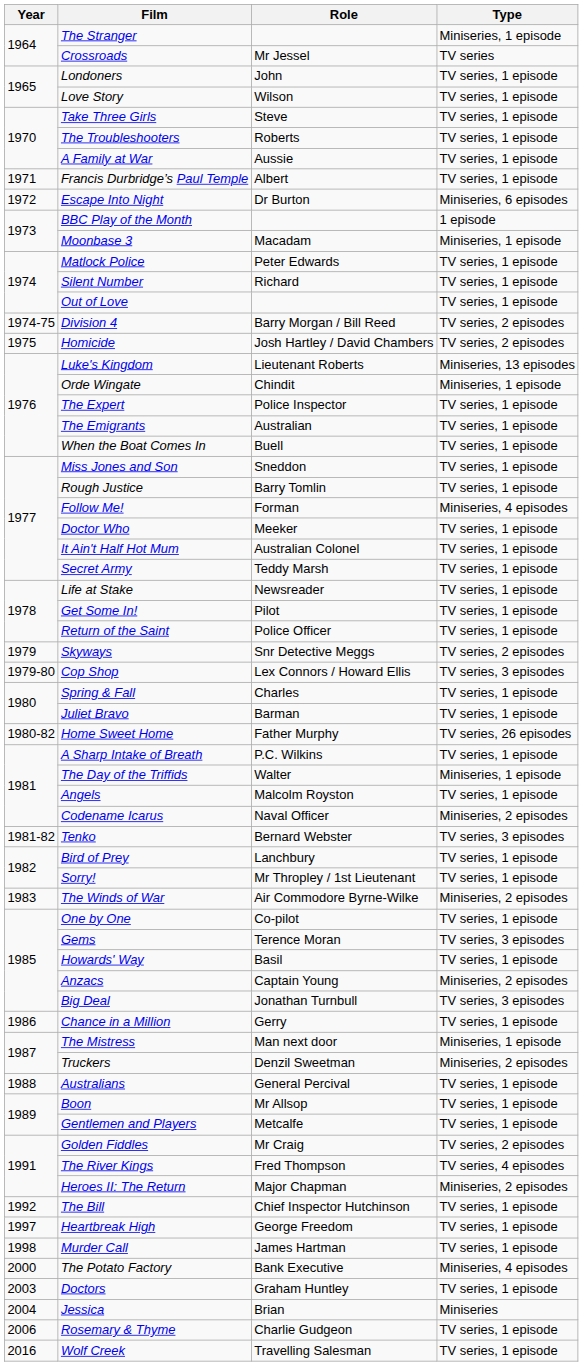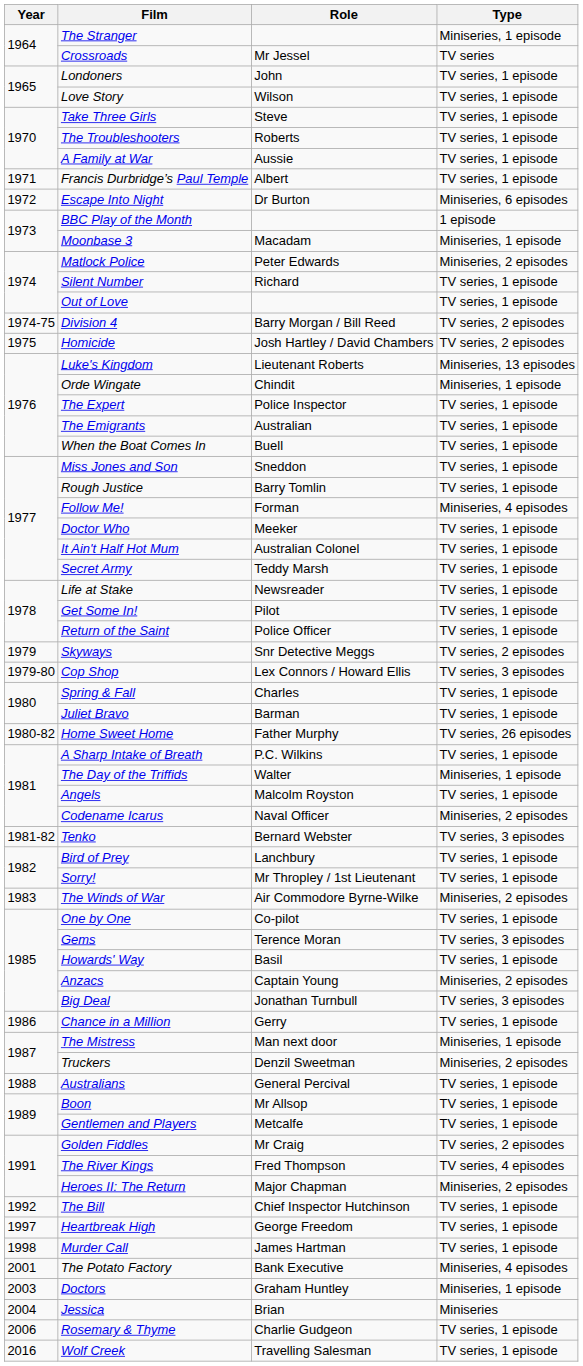Matlock Police | Type: TV series, 1 episode -> Miniseries, 2 episodes
The Potato Factory | Year: 2000 -> 2001
Doctors | Type: TV series, 1 episode -> Miniseries, 1 episode
